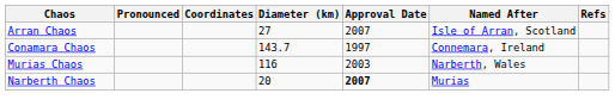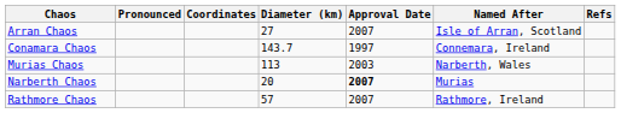Murias Chaos | Diameter (km): 116 -> 113
+ row: Rathmore Chaos | 57 | 2007 | Rathmore, Ireland
